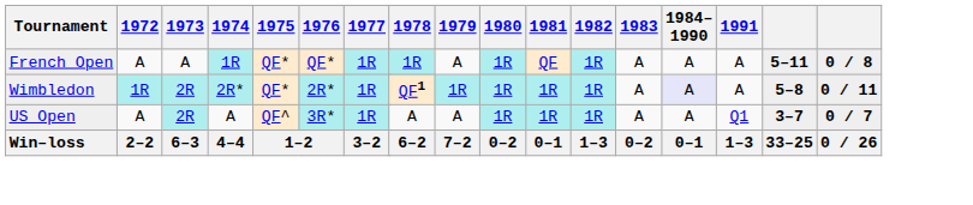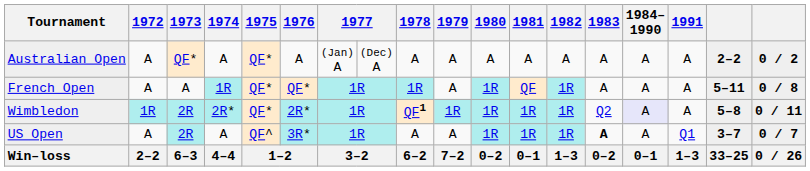+ row: Australian Open | A | QF* | A | QF* | A | (Jan) A | (Dec) A | A | A | A | A | A | A | A | A | 2–2 | 0 / 2
Wimbledon | 1983: A -> Q2
US Open | 1983: normal -> bold
